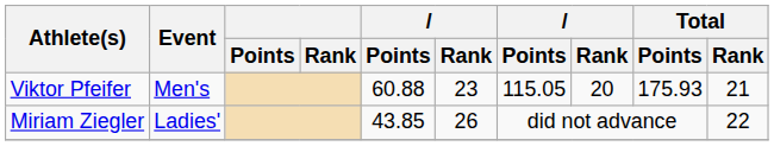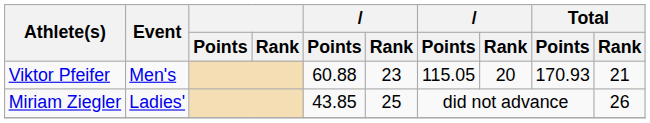Viktor Pfeifer | Total / Points: 175.93 -> 170.93
Miriam Ziegler | column 6: 26 -> 25
Miriam Ziegler | Total / Rank: 22 -> 26
